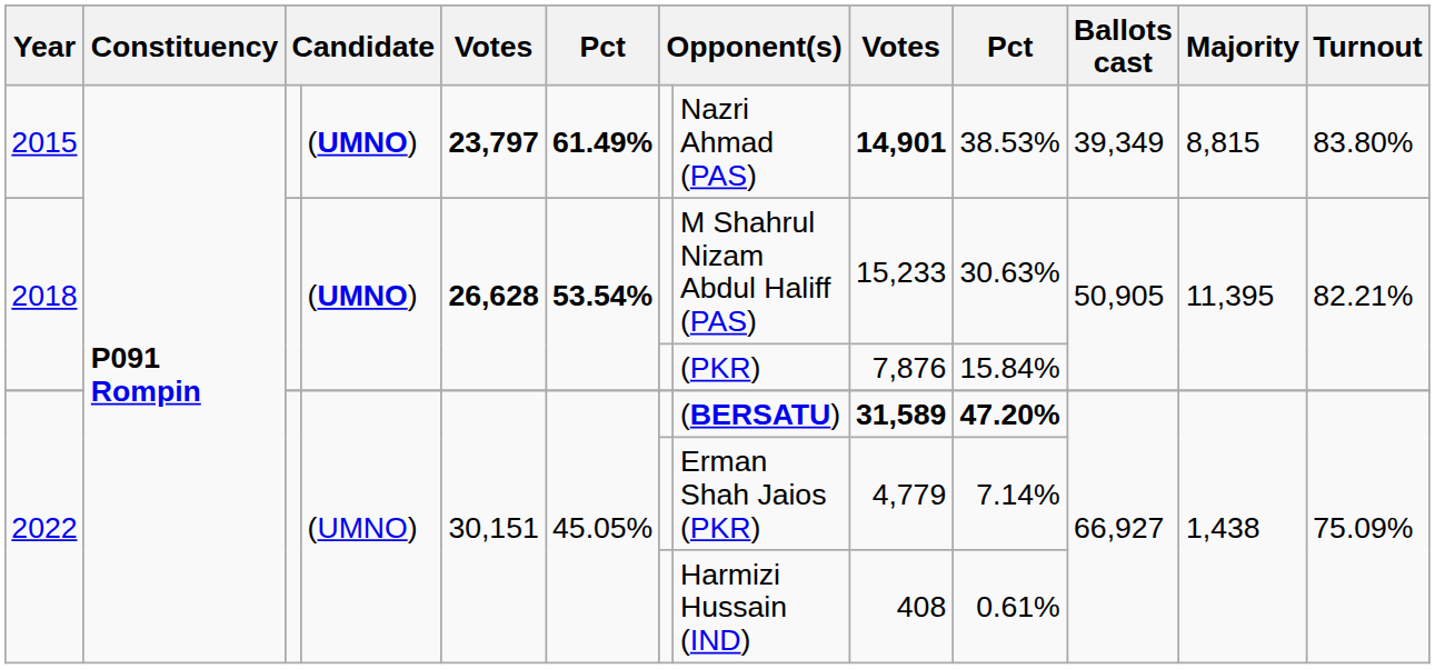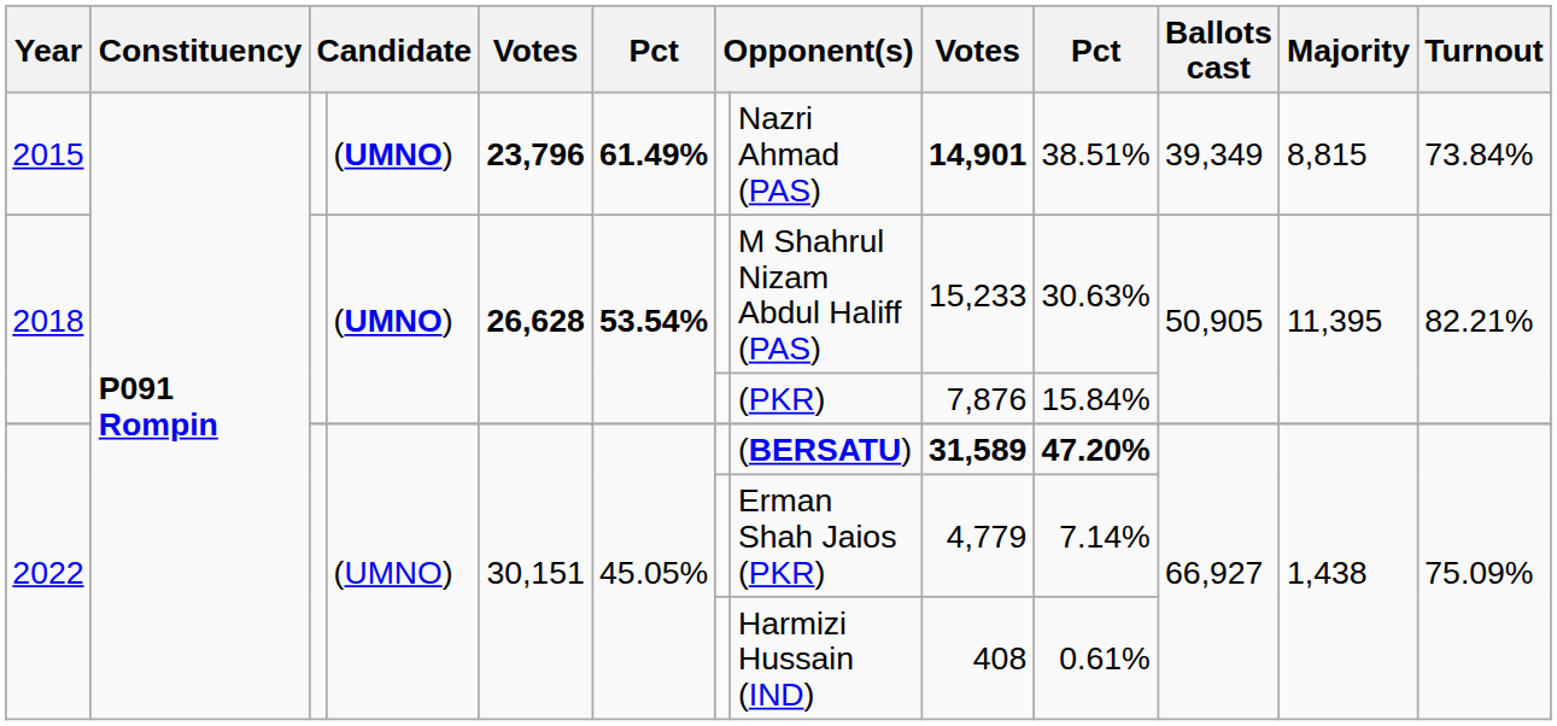2015 | column 5: 23,797 -> 23,796
2015 | column 10: 38.53% -> 38.51%
2015 | Turnout: 83.80% -> 73.84%
